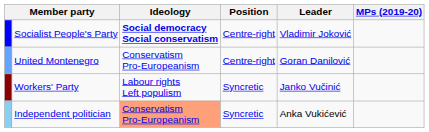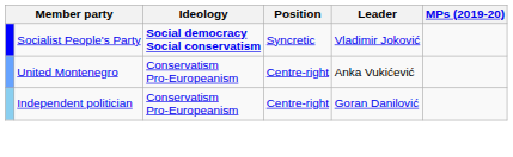Socialist People's Party | Position: Centre-right -> Syncretic
United Montenegro | Leader: Goran Danilović -> Anka Vukićević
- row: Workers' Party | Labour rights Left populism | Syncretic | Janko Vučinić
Independent politician | Ideology: lightsalmon background -> no background
Independent politician | Position: Syncretic -> Centre-right
Independent politician | Leader: Anka Vukićević -> Goran Danilović
